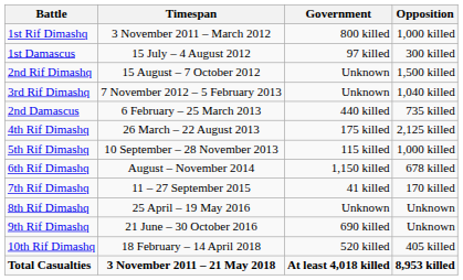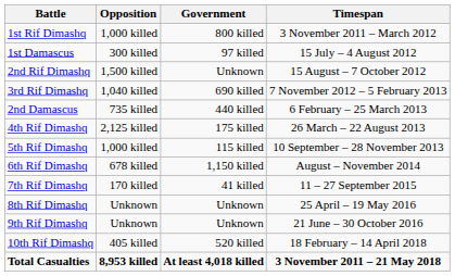columns swapped: Timespan <-> Opposition
3rd Rif Dimashq | Government: Unknown -> 690 killed
9th Rif Dimashq | Government: 690 killed -> Unknown
